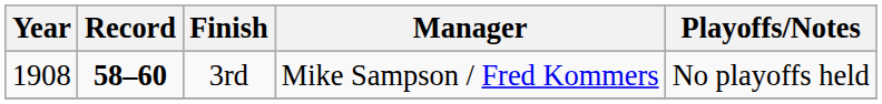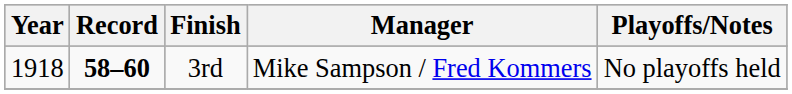3rd | Year: 1908 -> 1918
